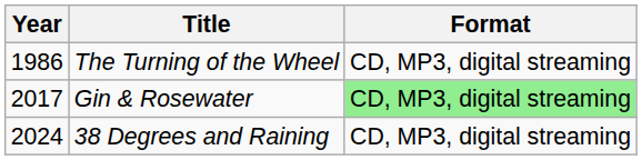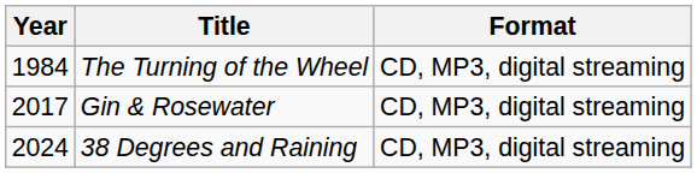The Turning of the Wheel | Year: 1986 -> 1984
Gin & Rosewater | Format: lightgreen background -> no background
